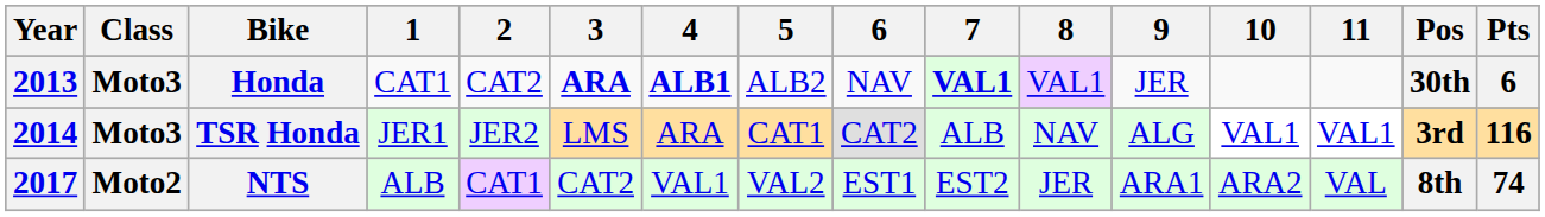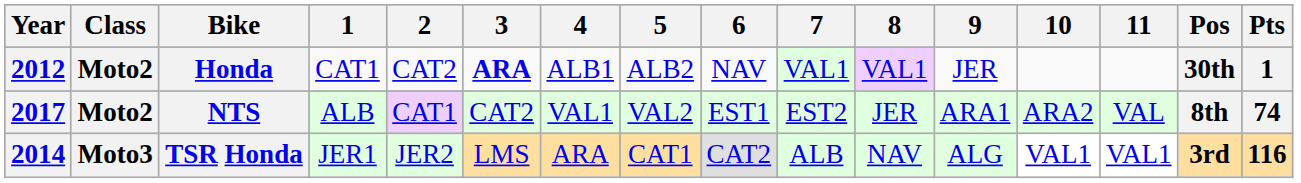Honda | Year: 2013 -> 2012
Honda | Class: Moto3 -> Moto2
Honda | 4: bold -> normal
Honda | 7: bold -> normal
Honda | Pts: 6 -> 1
rows swapped: TSR Honda <-> NTS
